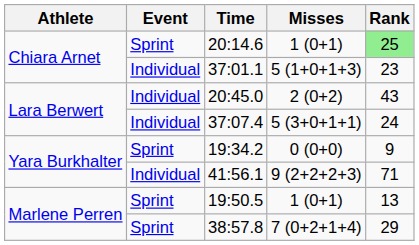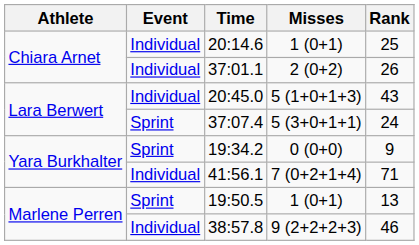20:14.6 | Event: Sprint -> Individual
20:14.6 | Rank: lightgreen background -> no background
37:01.1 | Misses: 5 (1+0+1+3) -> 2 (0+2)
37:01.1 | Rank: 23 -> 26
20:45.0 | Misses: 2 (0+2) -> 5 (1+0+1+3)
37:07.4 | Event: Individual -> Sprint
41:56.1 | Misses: 9 (2+2+2+3) -> 7 (0+2+1+4)
38:57.8 | Event: Sprint -> Individual
38:57.8 | Misses: 7 (0+2+1+4) -> 9 (2+2+2+3)
38:57.8 | Rank: 29 -> 46
